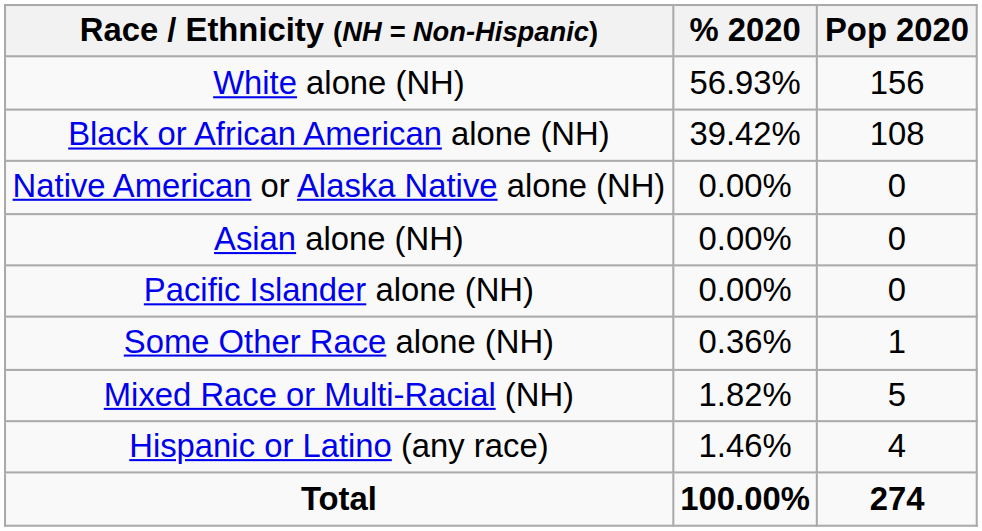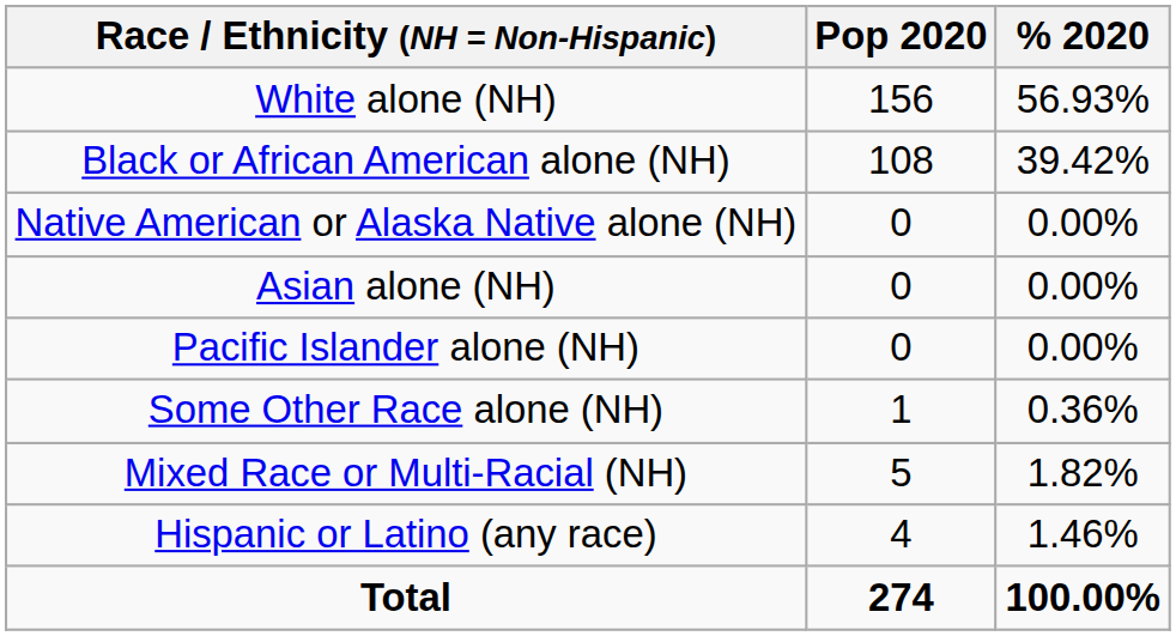columns swapped: Pop 2020 <-> % 2020
